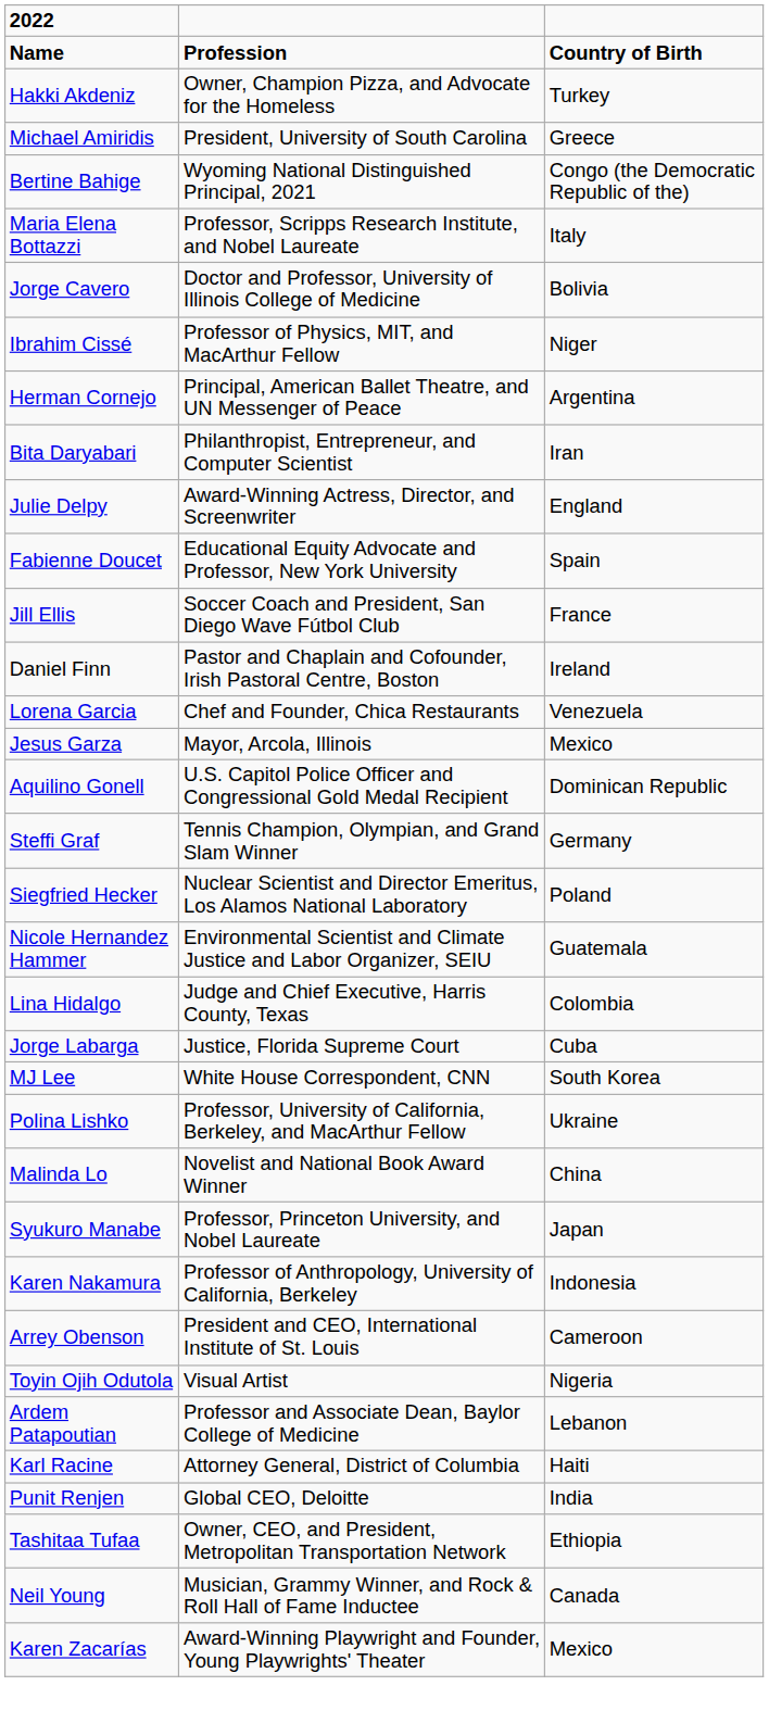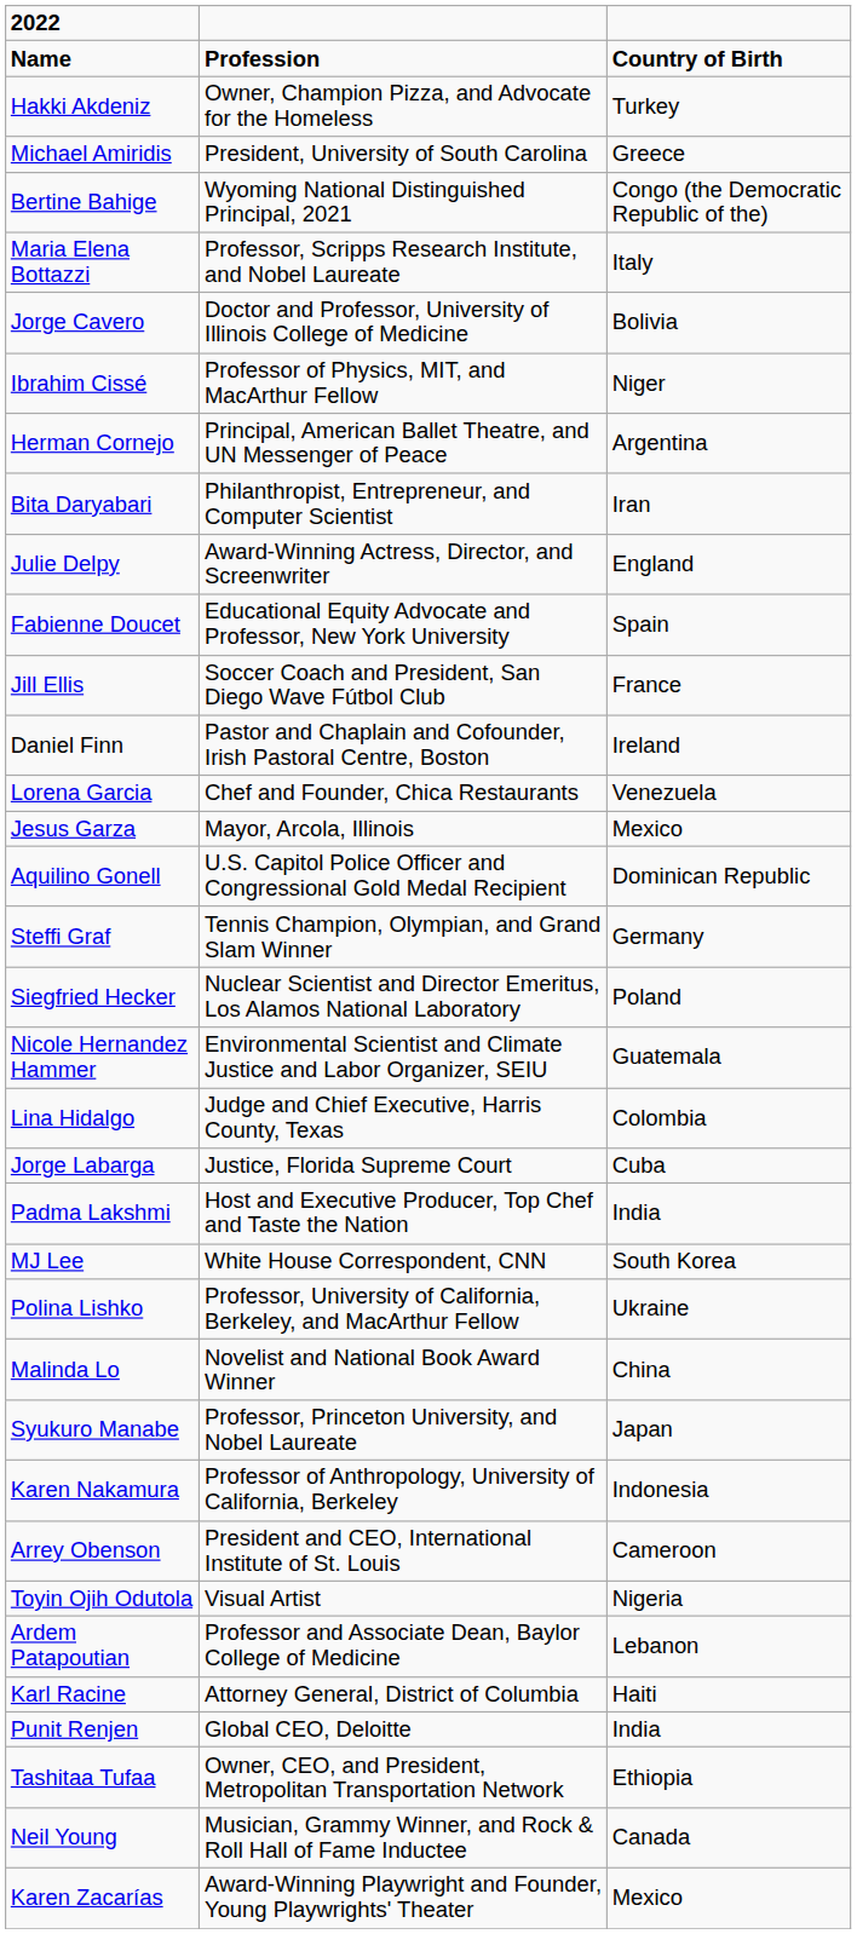+ row: Padma Lakshmi | Host and Executive Producer, Top Chef and Taste the Nation | India
